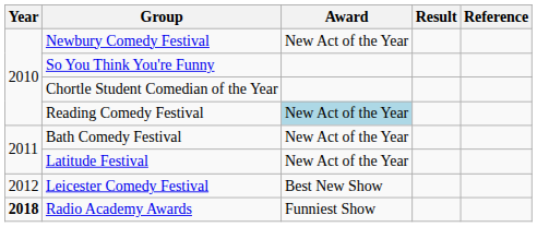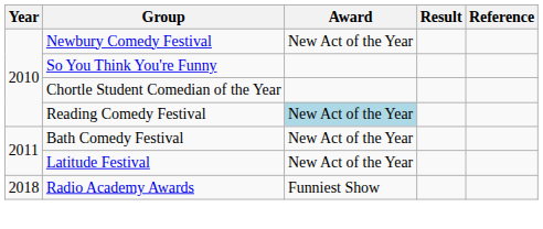- row: 2012 | Leicester Comedy Festival | Best New Show
Radio Academy Awards | Year: bold -> normal
